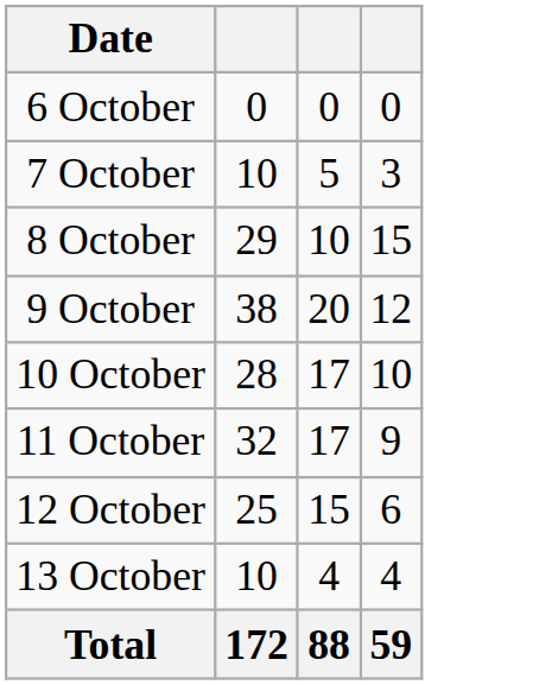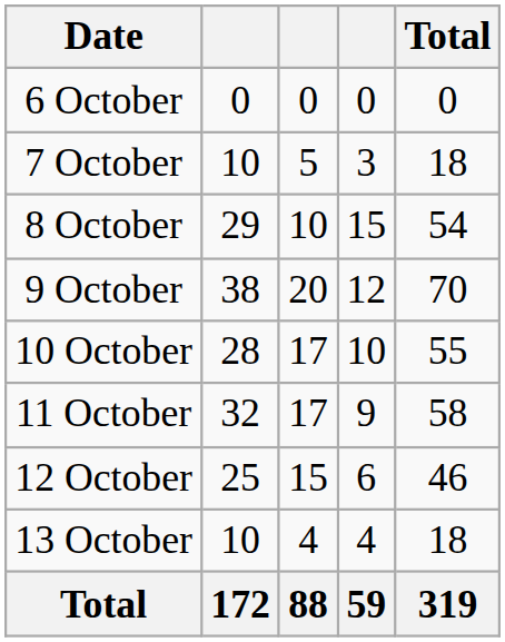+ column: Total | 0 | 18 | 54 | 70 | 55 | 58 | 46 | 18 | 319
